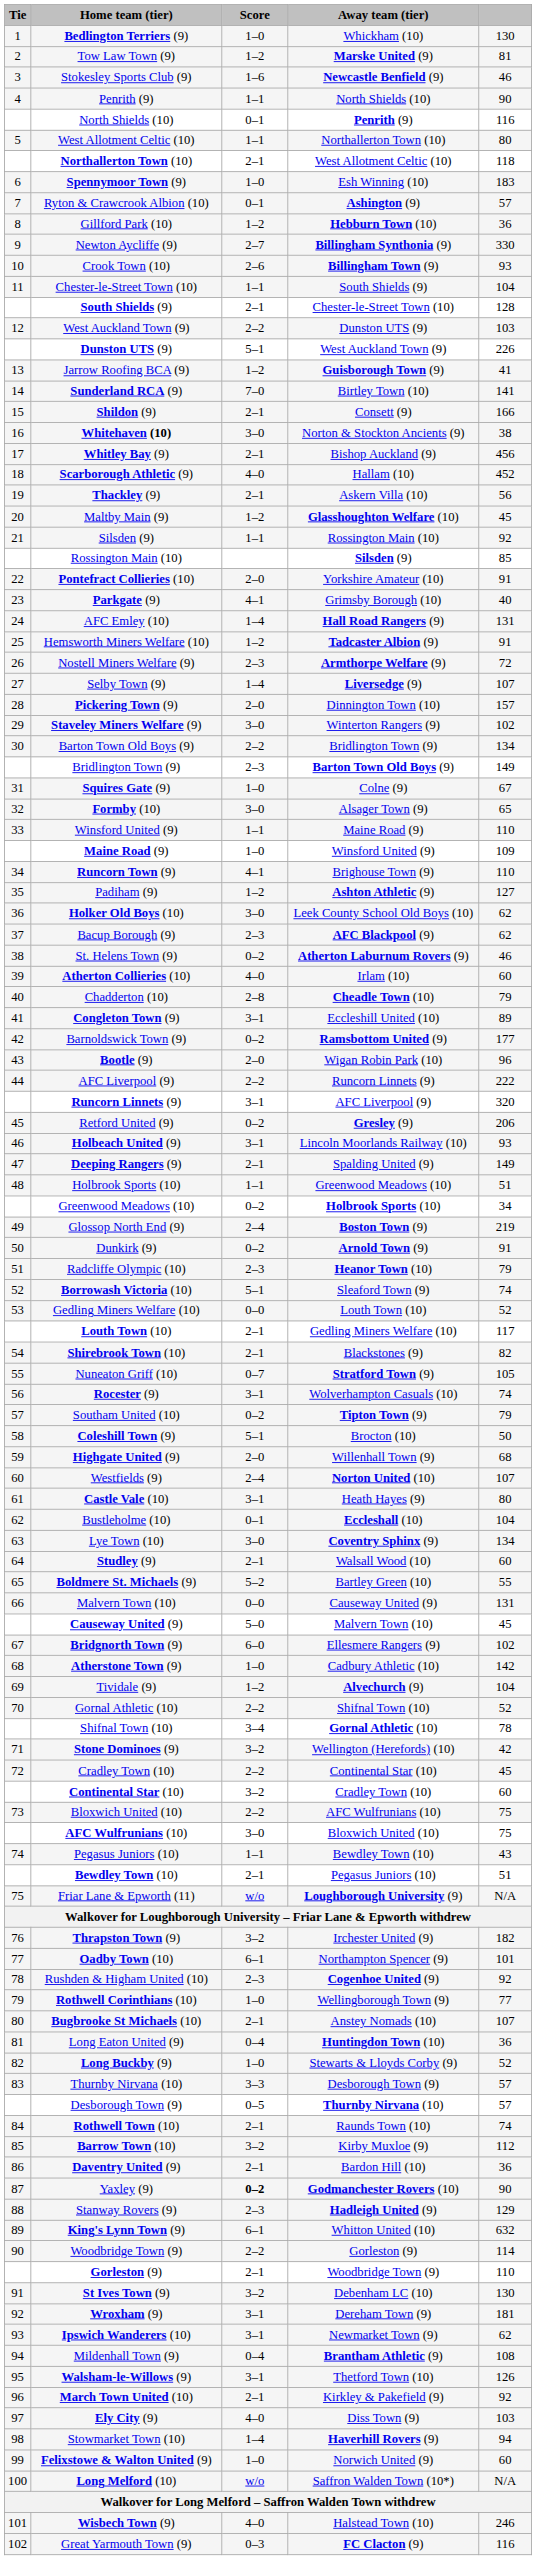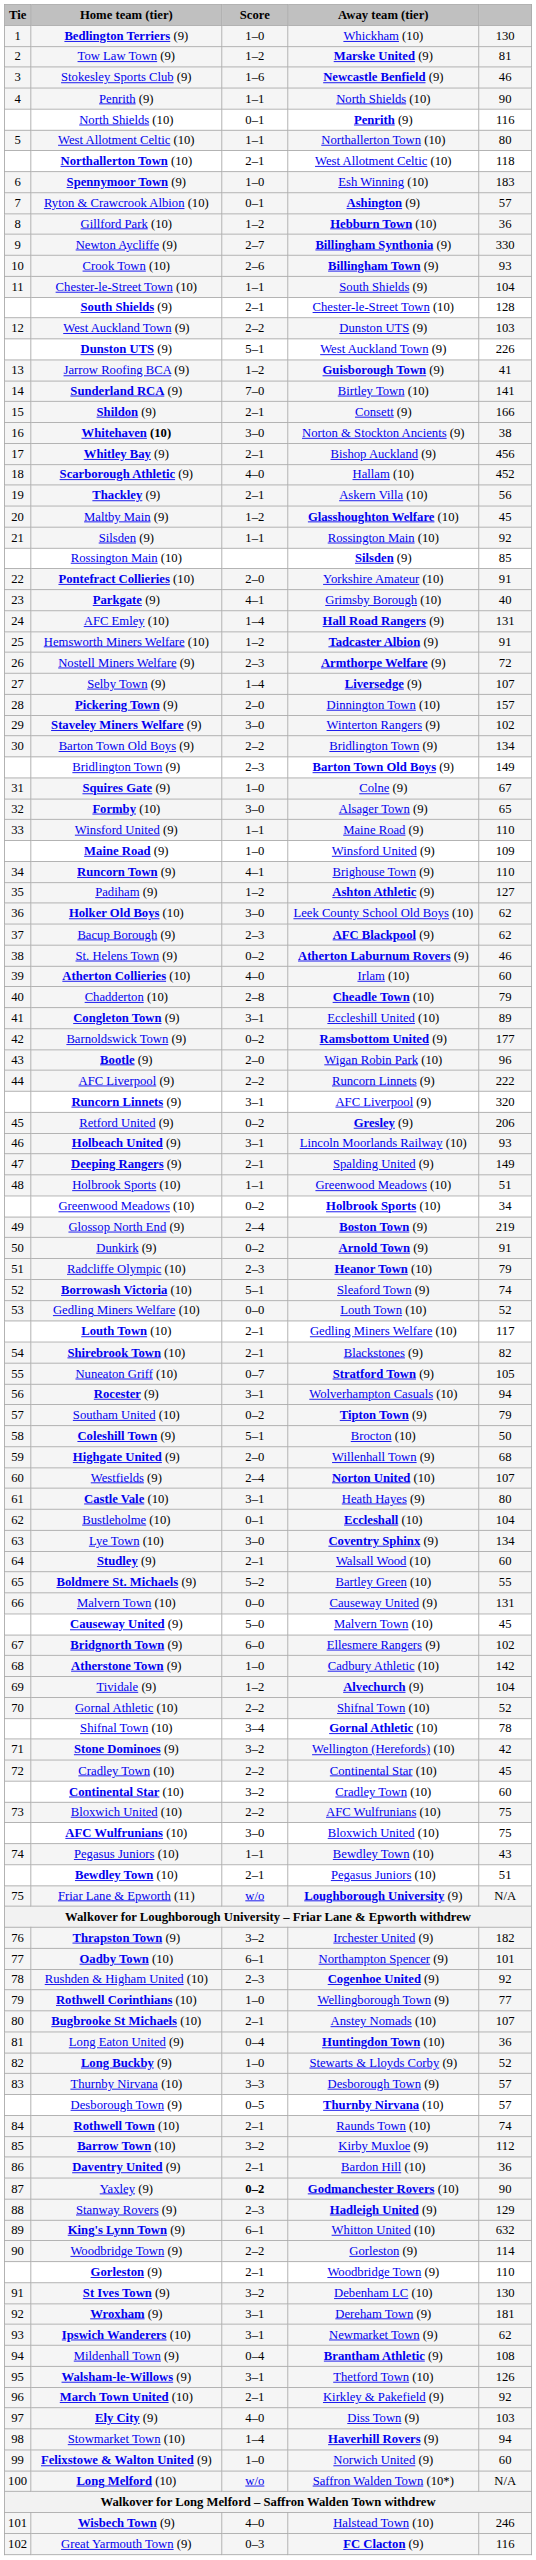Rocester (9) | column 5: 74 -> 94
